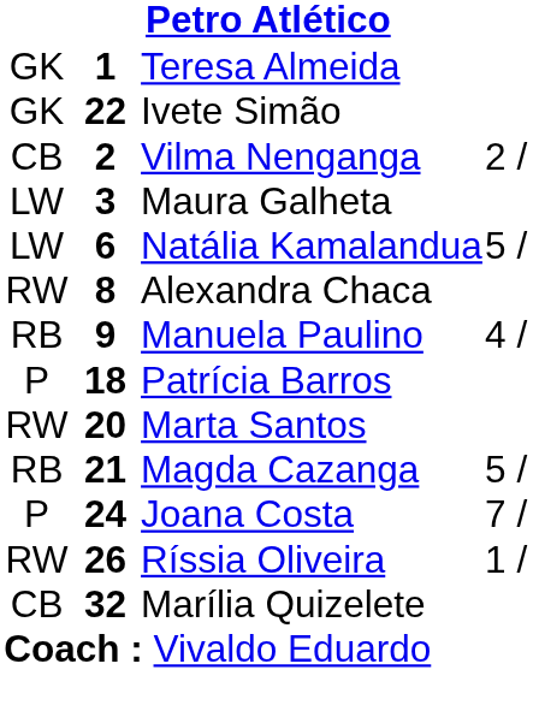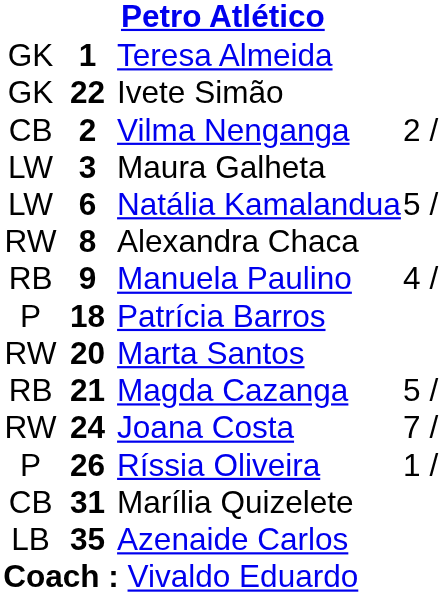Joana Costa | column 1: P -> RW
Ríssia Oliveira | column 1: RW -> P
Marília Quizelete | column 2: 32 -> 31
+ row: LB | 35 | Azenaide Carlos
